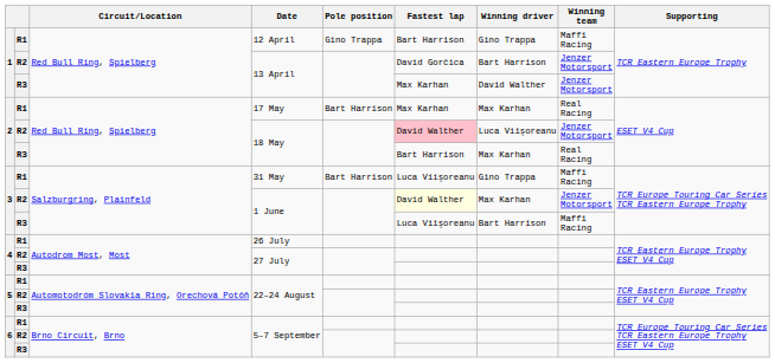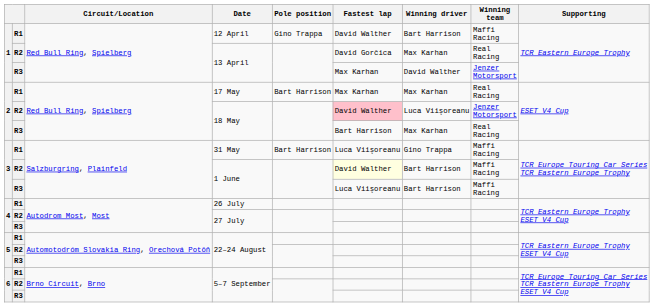12 April | Fastest lap: Bart Harrison -> David Walther
12 April | Winning driver: Gino Trappa -> Bart Harrison
R2 / 13 April | Winning driver: Bart Harrison -> Max Karhan
R2 / 13 April | Winning team: Jenzer Motorsport -> Real Racing
R2 / 1 June | Winning driver: Max Karhan -> Bart Harrison
R2 / 1 June | Winning team: Jenzer Motorsport -> Maffi Racing
